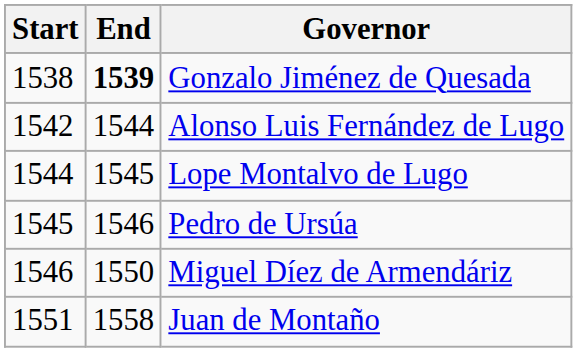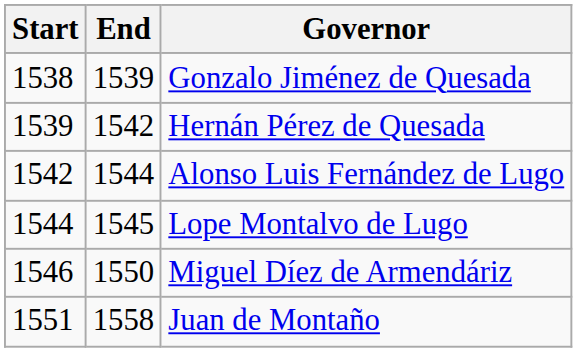Gonzalo Jiménez de Quesada | End: bold -> normal
+ row: 1539 | 1542 | Hernán Pérez de Quesada
- row: 1545 | 1546 | Pedro de Ursúa
